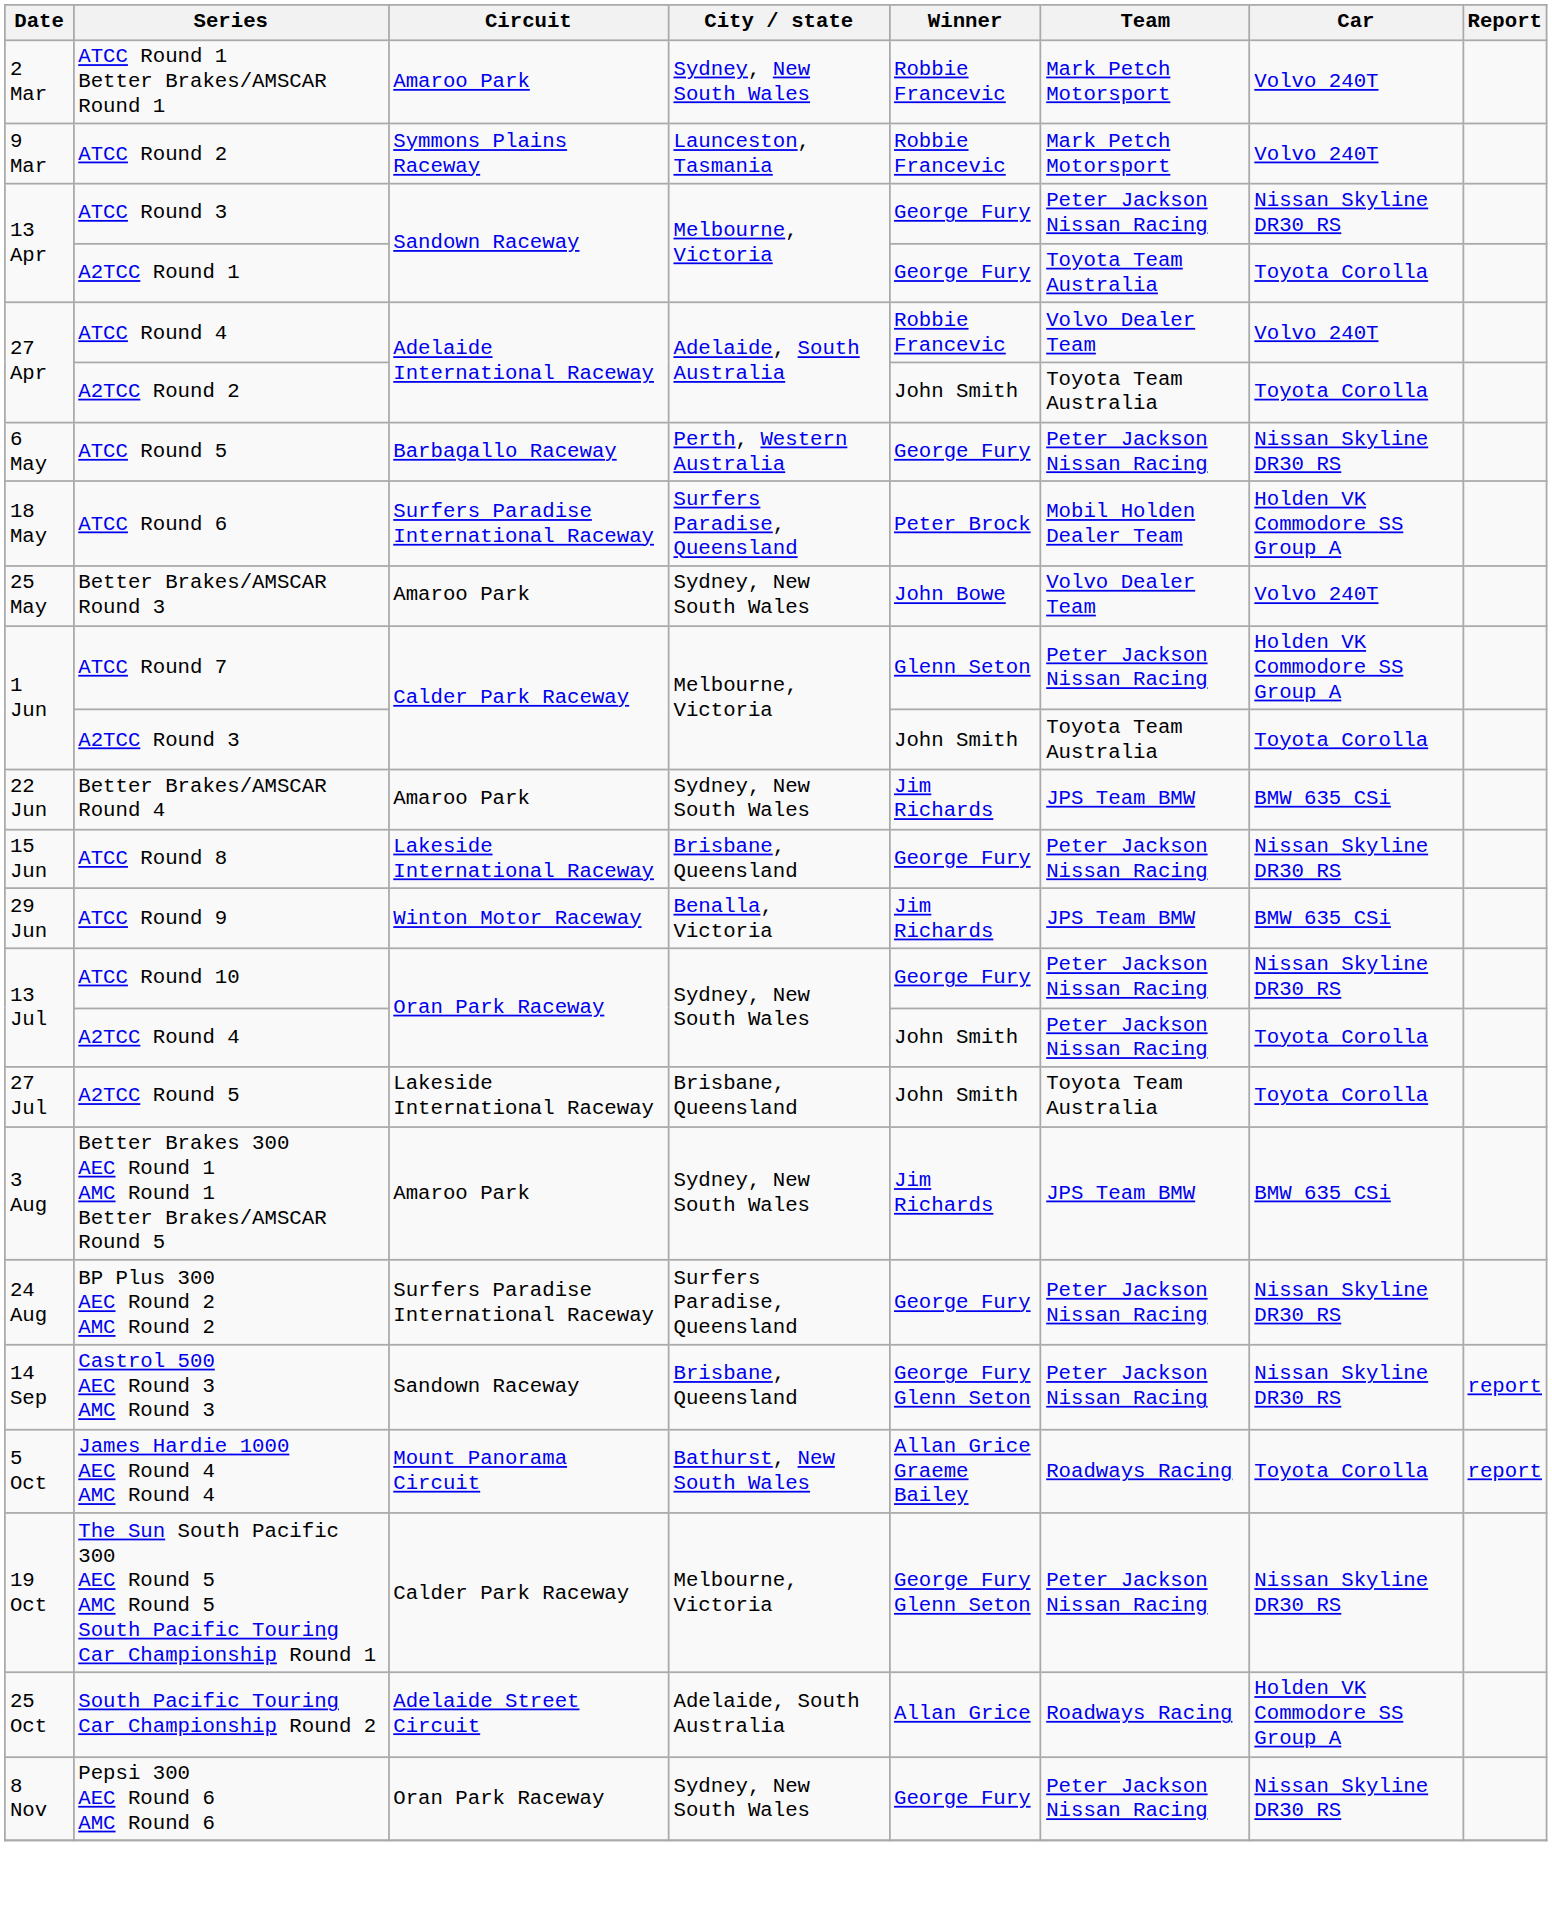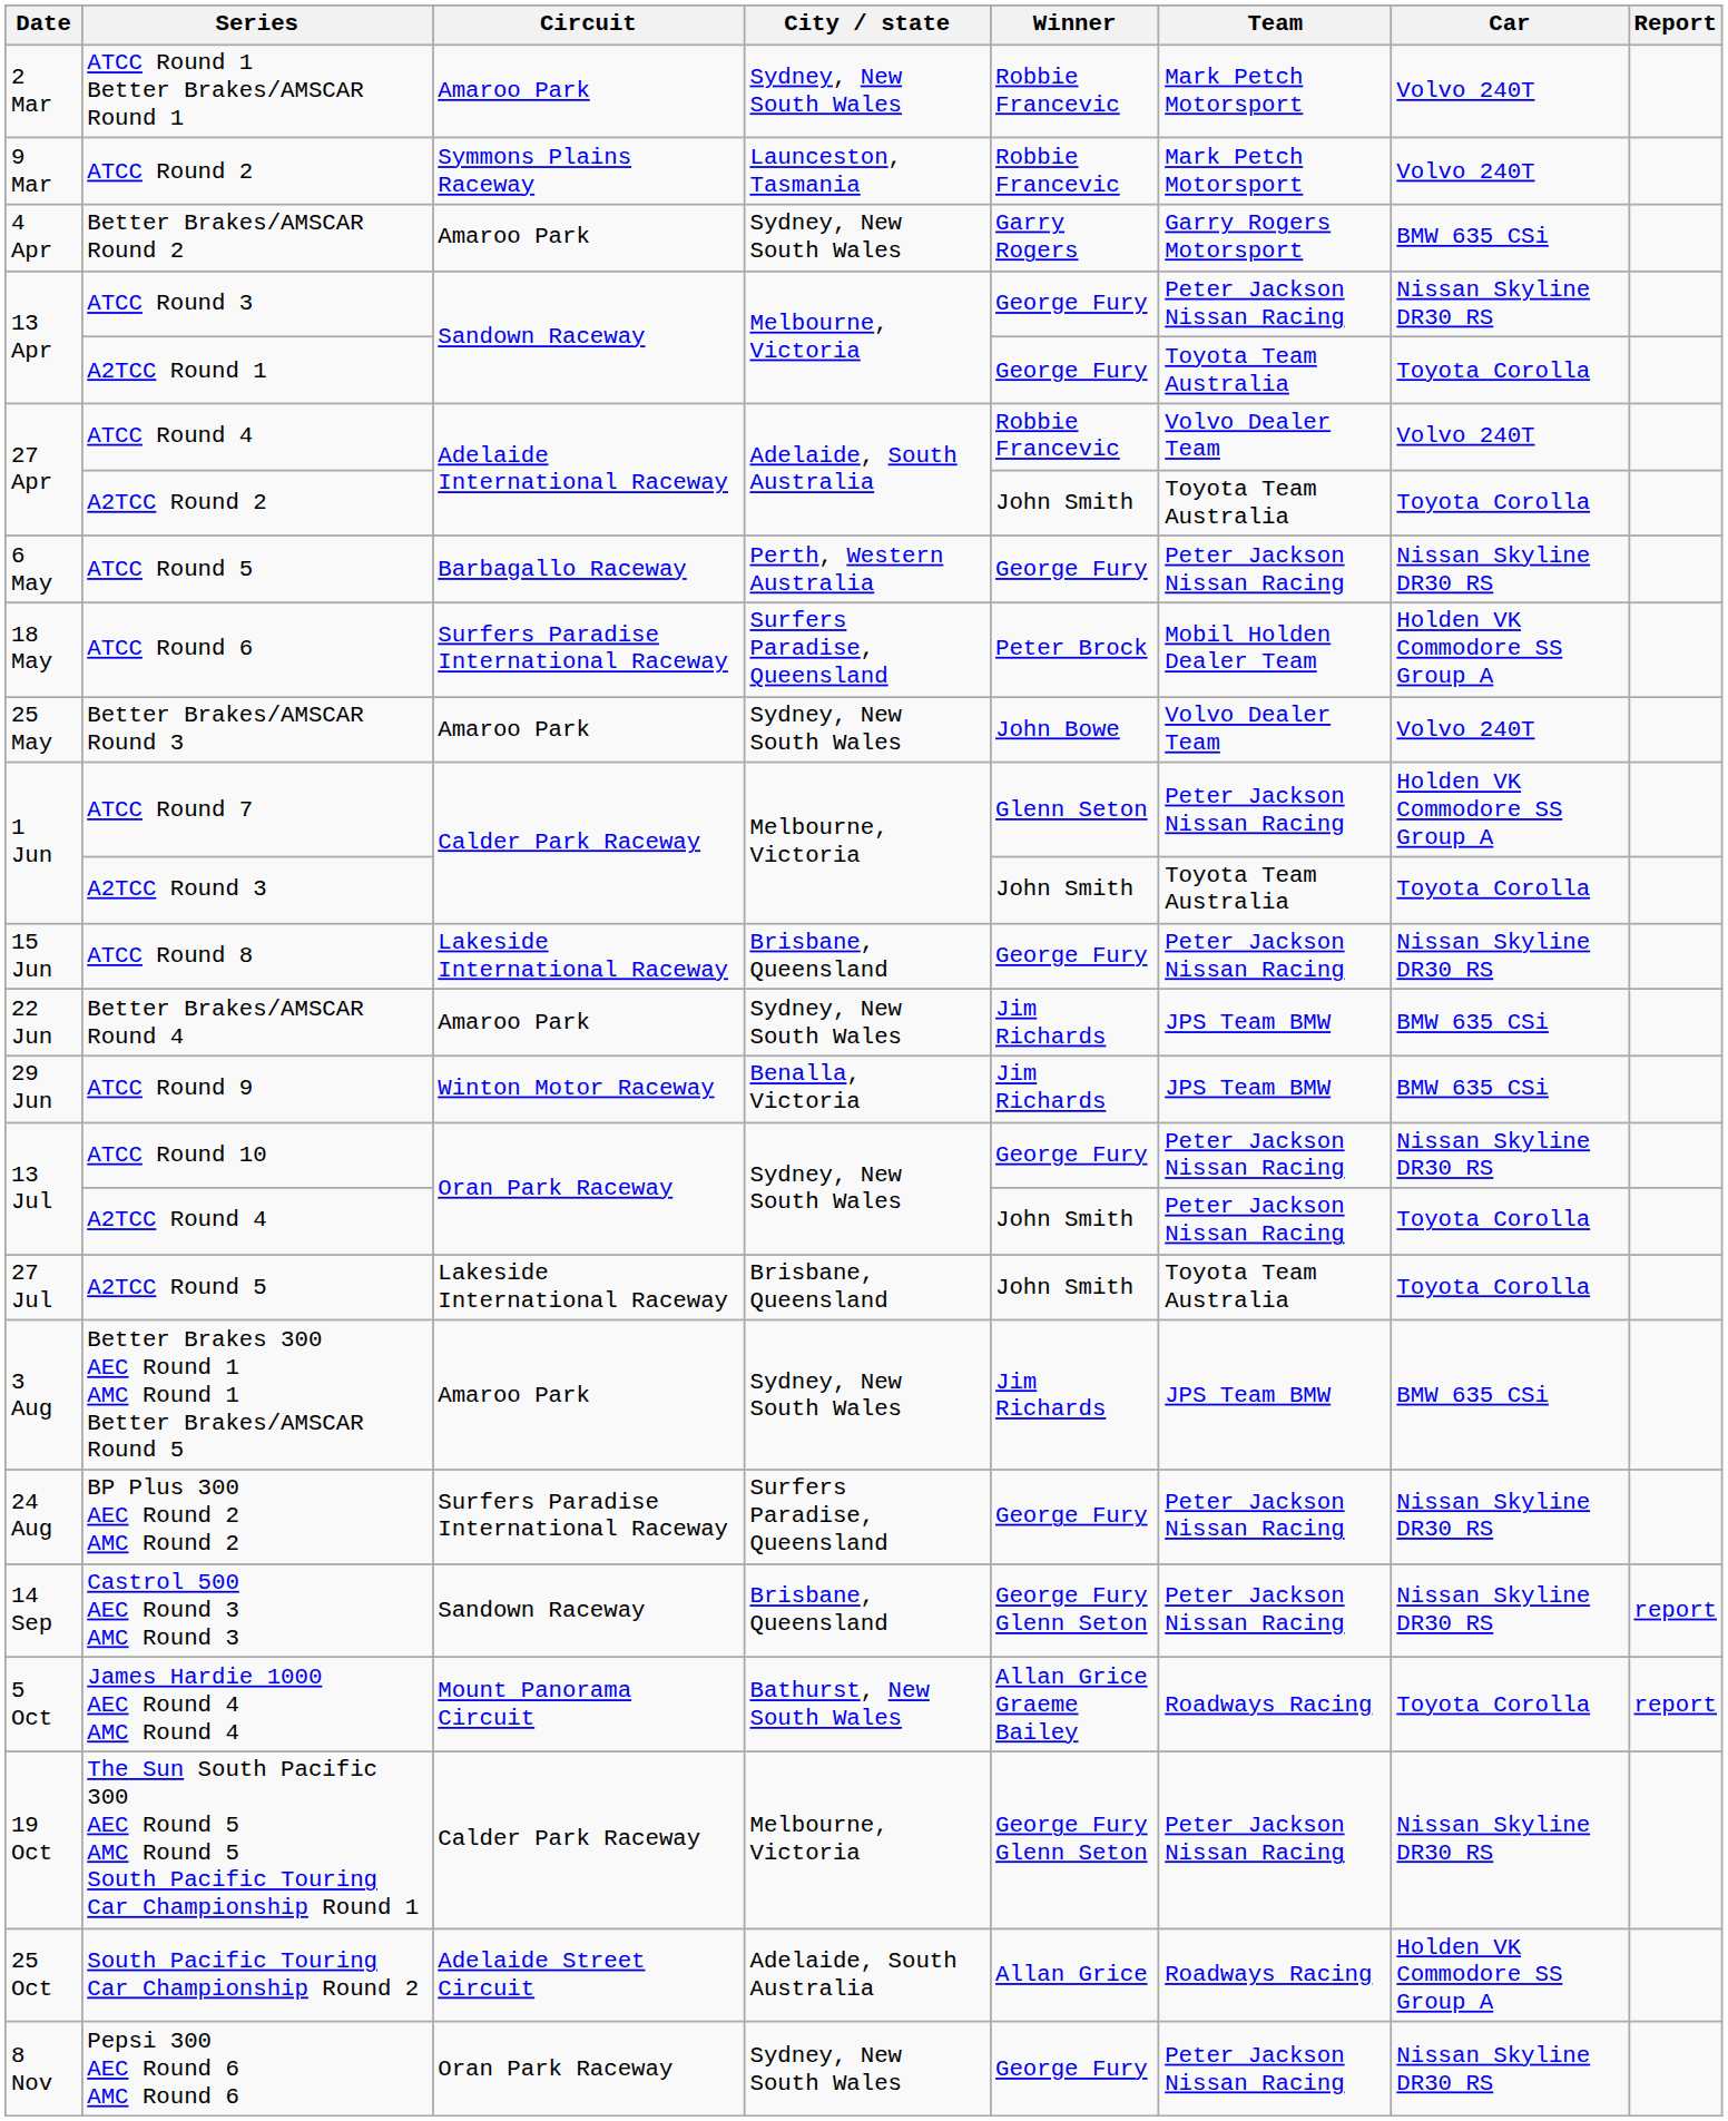+ row: 4 Apr | Better Brakes/AMSCAR Round 2 | Amaroo Park | Sydney, New South Wales | Garry Rogers | Garry Rogers Motorsport | BMW 635 CSi
rows swapped: ATCC Round 8 <-> Better Brakes/AMSCAR Round 4
